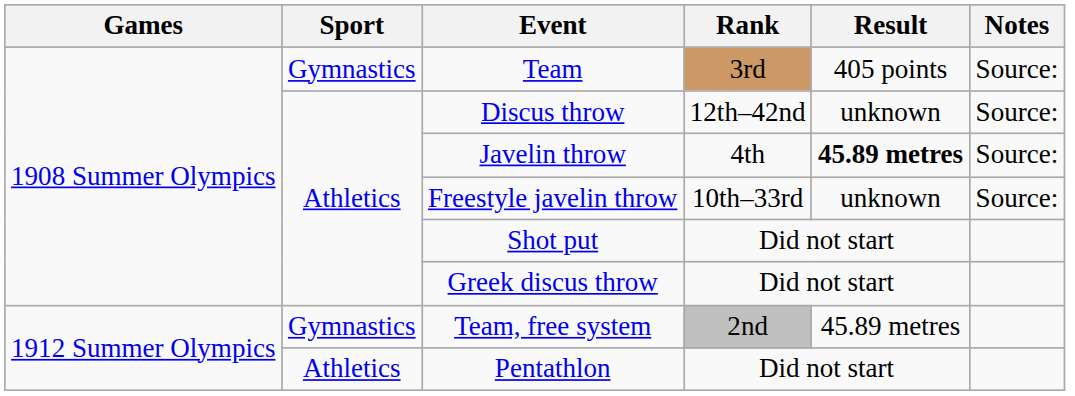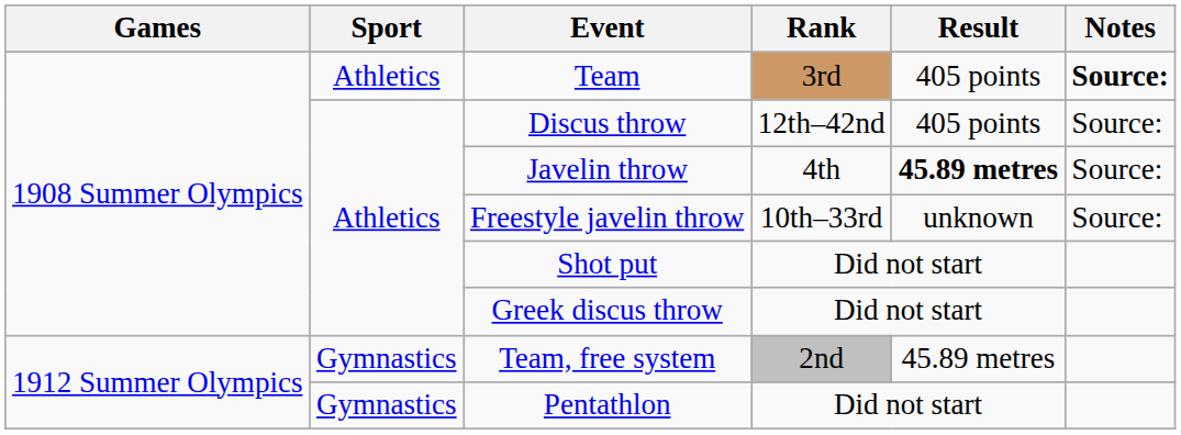Team | Sport: Gymnastics -> Athletics
Team | Notes: normal -> bold
Discus throw | Result: unknown -> 405 points
Pentathlon | Sport: Athletics -> Gymnastics
